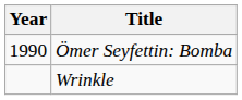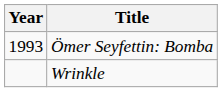Ömer Seyfettin: Bomba | Year: 1990 -> 1993
